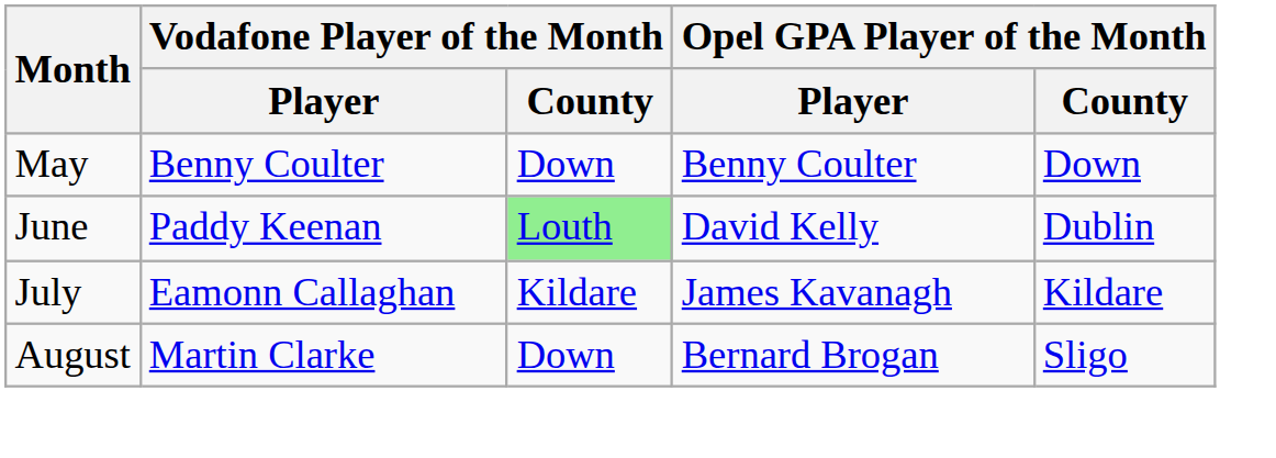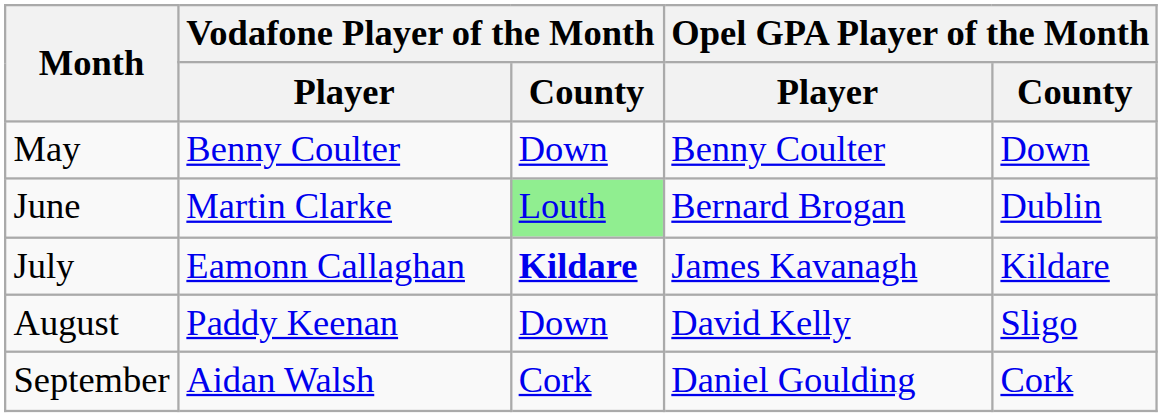June | Vodafone Player of the Month / Player: Paddy Keenan -> Martin Clarke
June | Opel GPA Player of the Month / Player: David Kelly -> Bernard Brogan
July | Vodafone Player of the Month / County: normal -> bold
August | Vodafone Player of the Month / Player: Martin Clarke -> Paddy Keenan
August | Opel GPA Player of the Month / Player: Bernard Brogan -> David Kelly
+ row: September | Aidan Walsh | Cork | Daniel Goulding | Cork
